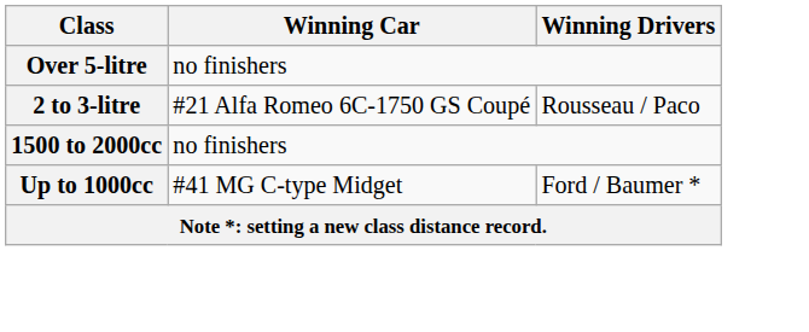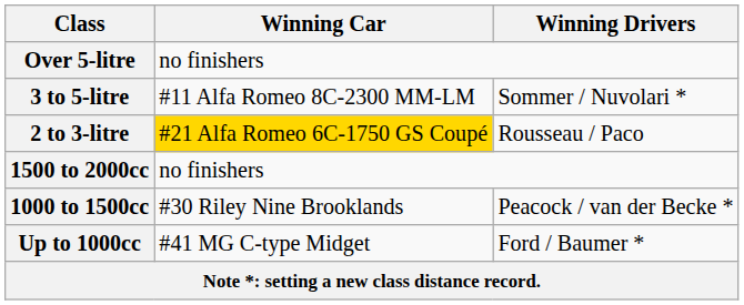+ row: 3 to 5-litre | #11 Alfa Romeo 8C-2300 MM-LM | Sommer / Nuvolari *
2 to 3-litre | Winning Car: no background -> gold background
+ row: 1000 to 1500cc | #30 Riley Nine Brooklands | Peacock / van der Becke *
